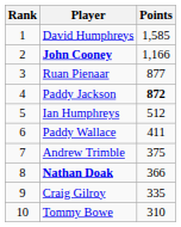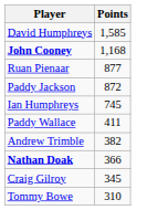- column: Rank | 1 | 2 | 3 | 4 | 5 | 6 | 7 | 8 | 9 | 10
John Cooney | Points: 1,166 -> 1,168
Paddy Jackson | Points: bold -> normal
Ian Humphreys | Points: 512 -> 745
Andrew Trimble | Points: 375 -> 382
Craig Gilroy | Points: 335 -> 345
